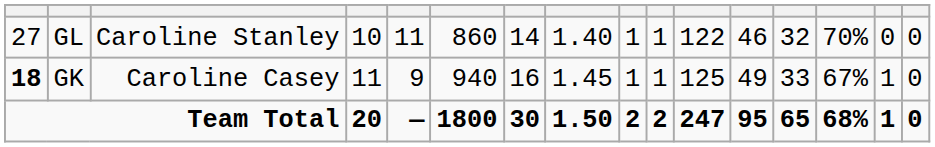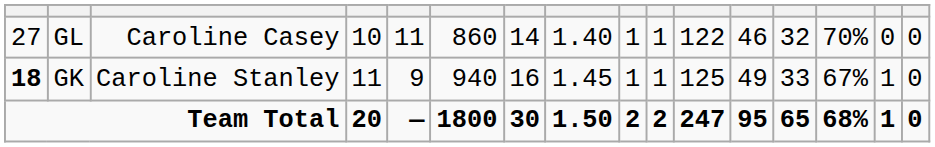GL | column 3: Caroline Stanley -> Caroline Casey
GK | column 3: Caroline Casey -> Caroline Stanley
